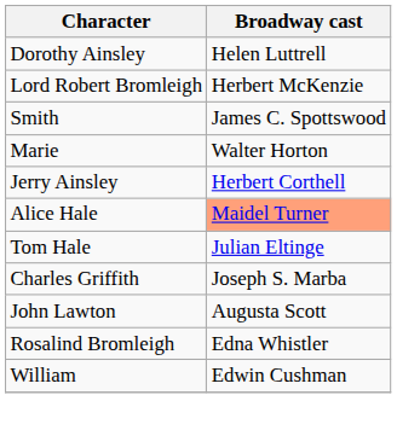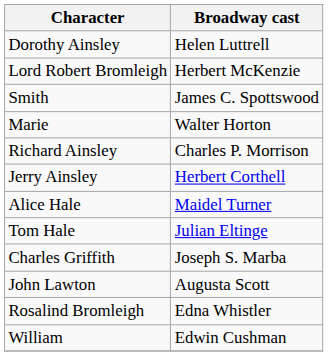+ row: Richard Ainsley | Charles P. Morrison
Alice Hale | Broadway cast: lightsalmon background -> no background
